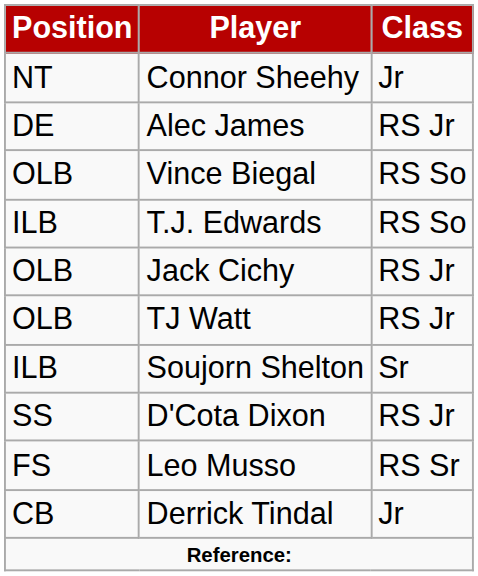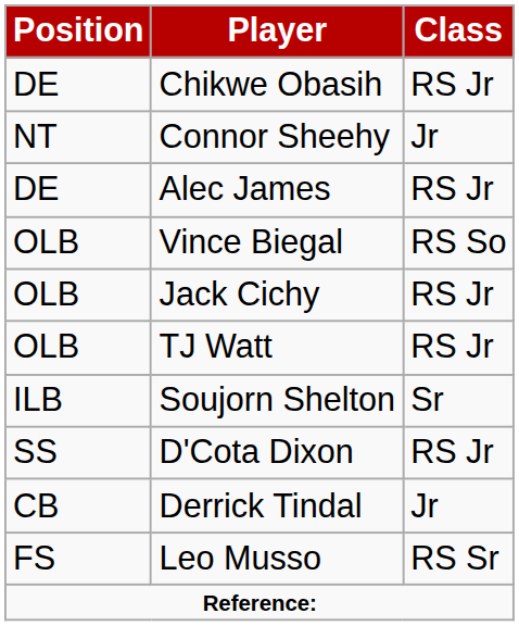+ row: DE | Chikwe Obasih | RS Jr
- row: ILB | T.J. Edwards | RS So
rows swapped: Leo Musso <-> Derrick Tindal
